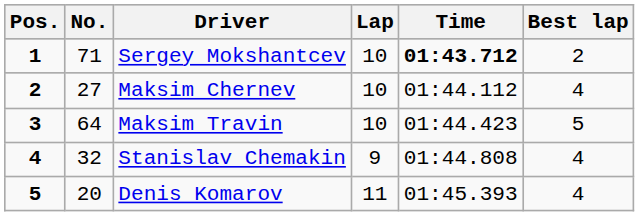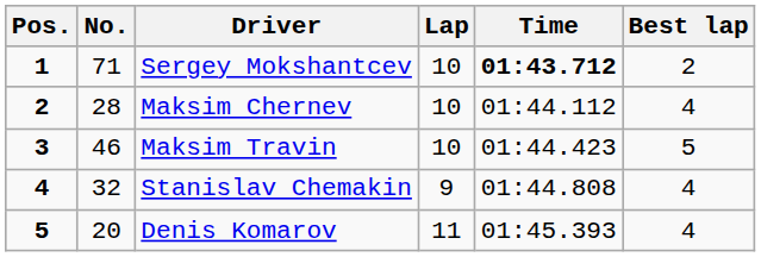Maksim Chernev | No.: 27 -> 28
Maksim Travin | No.: 64 -> 46
